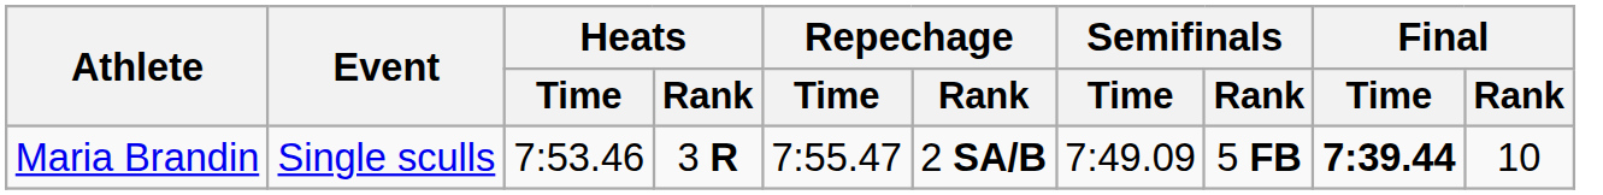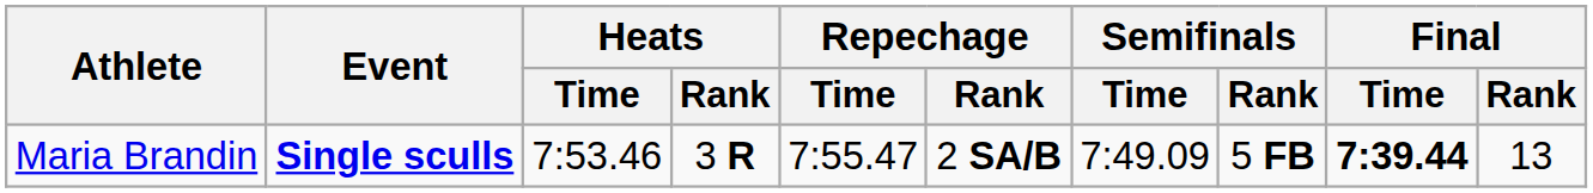Maria Brandin | Event: normal -> bold
Maria Brandin | Final / Rank: 10 -> 13
